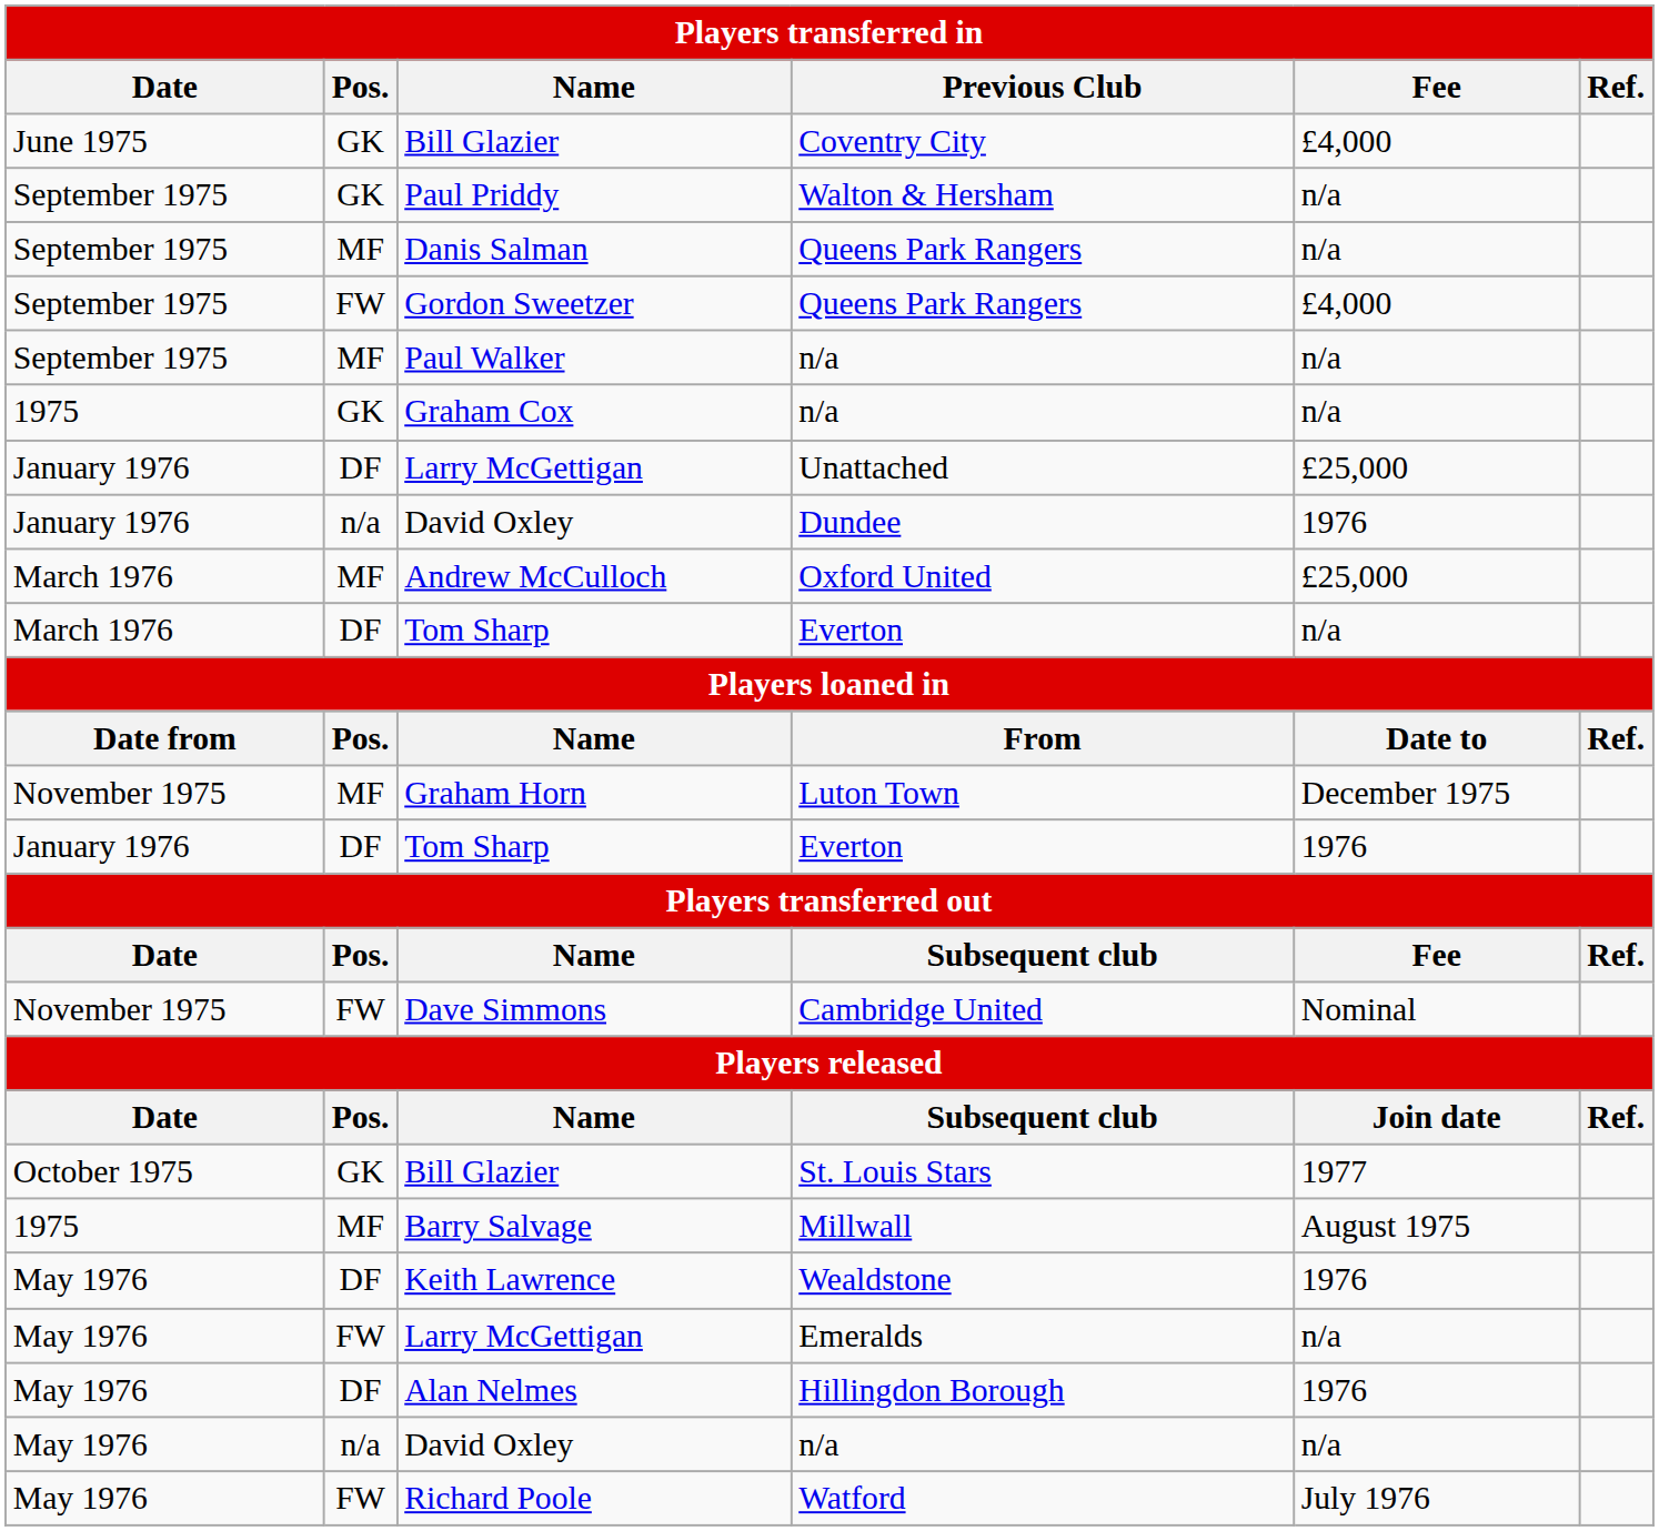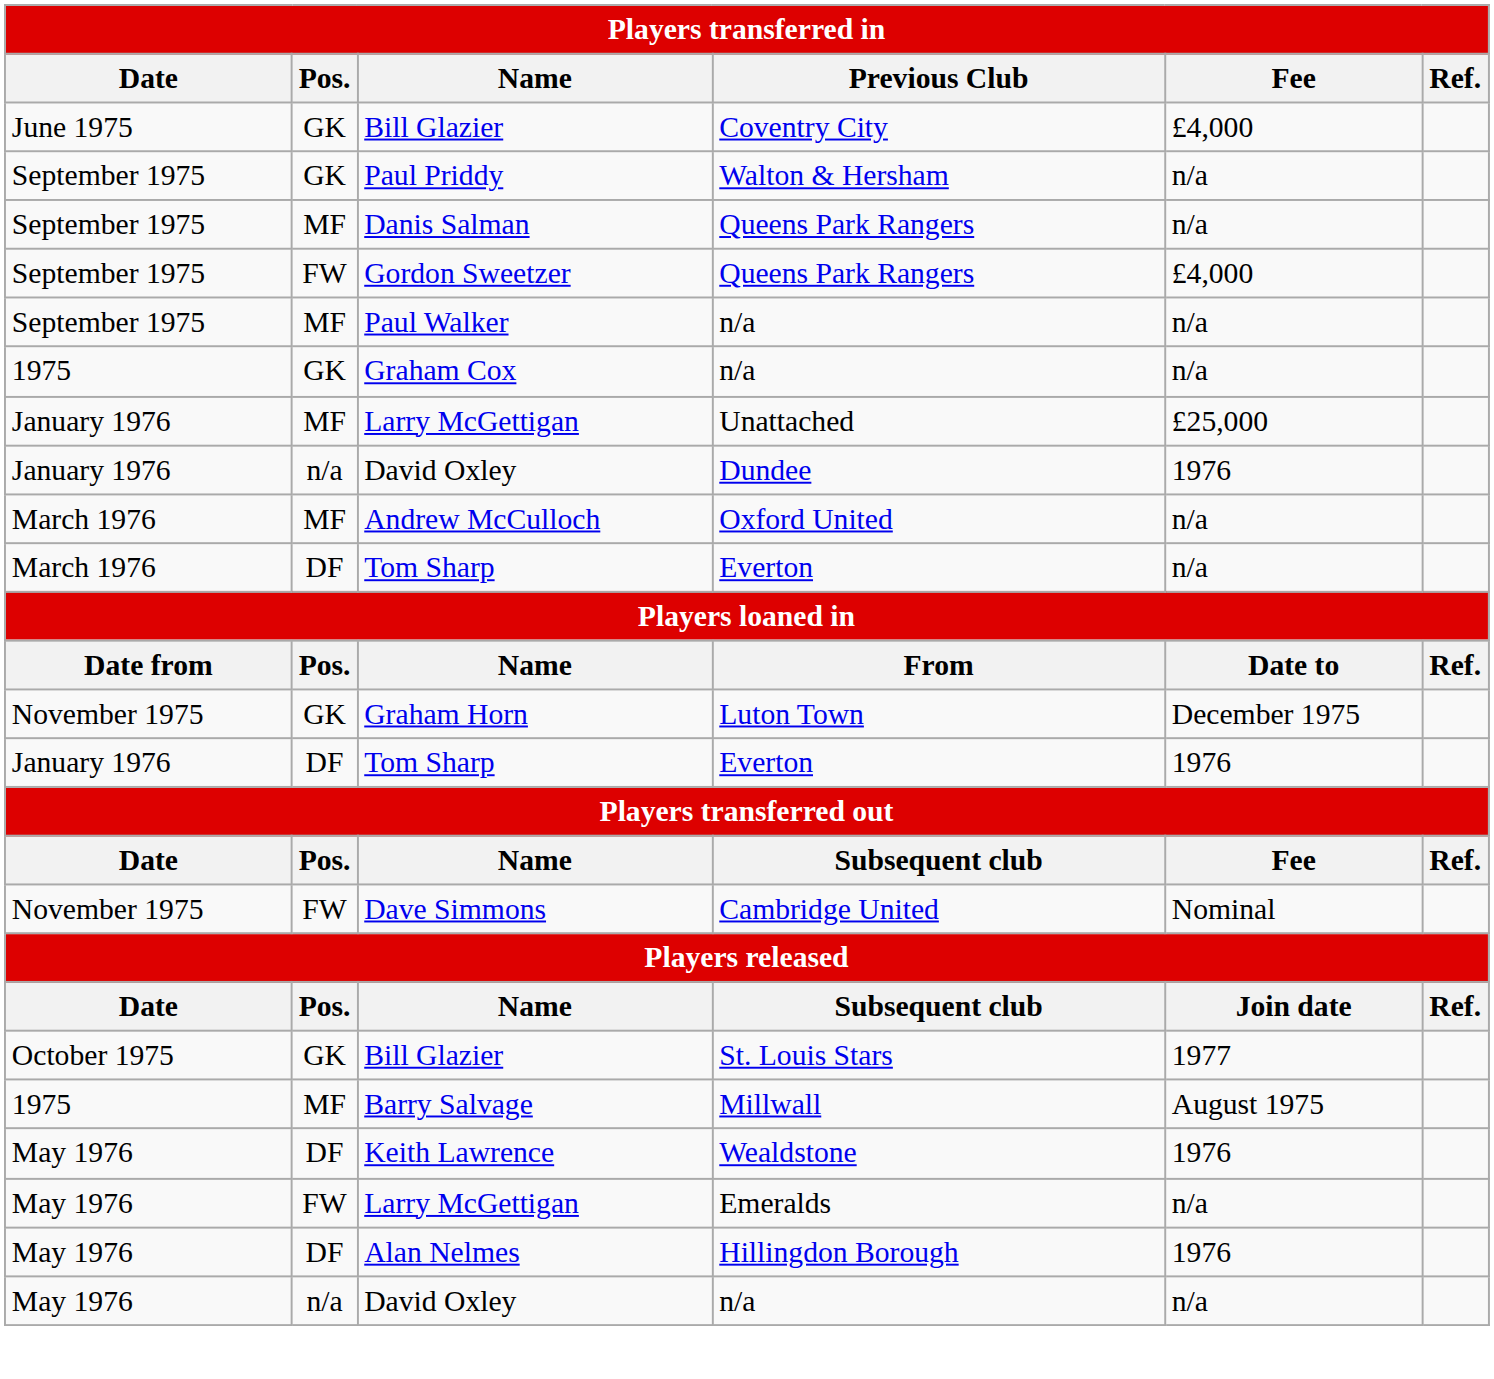January 1976 / Larry McGettigan | Pos.: DF -> MF
Andrew McCulloch | Fee: £25,000 -> n/a
Graham Horn | Pos.: MF -> GK
- row: May 1976 | FW | Richard Poole | Watford | July 1976
